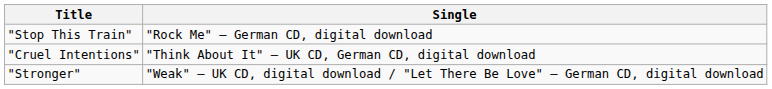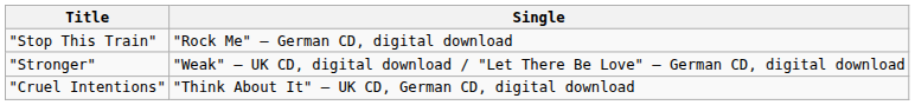rows swapped: "Cruel Intentions" <-> "Stronger"
